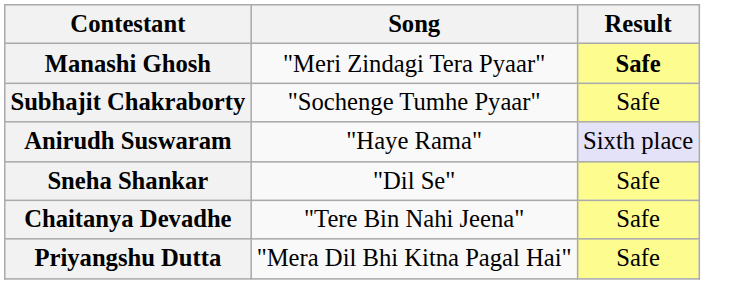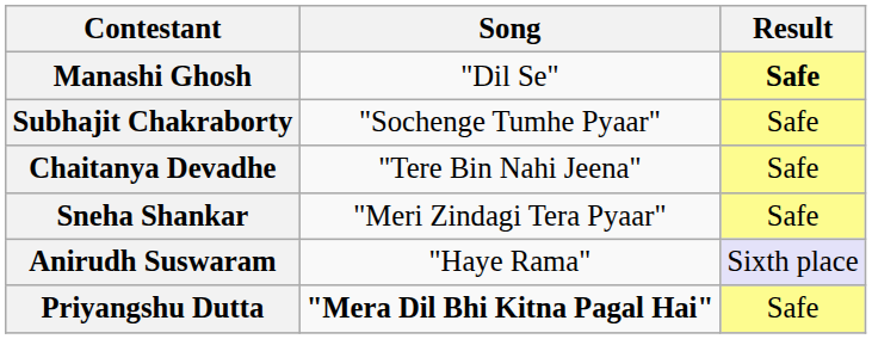Manashi Ghosh | Song: "Meri Zindagi Tera Pyaar" -> "Dil Se"
rows swapped: Anirudh Suswaram <-> Chaitanya Devadhe
Sneha Shankar | Song: "Dil Se" -> "Meri Zindagi Tera Pyaar"
Priyangshu Dutta | Song: normal -> bold
